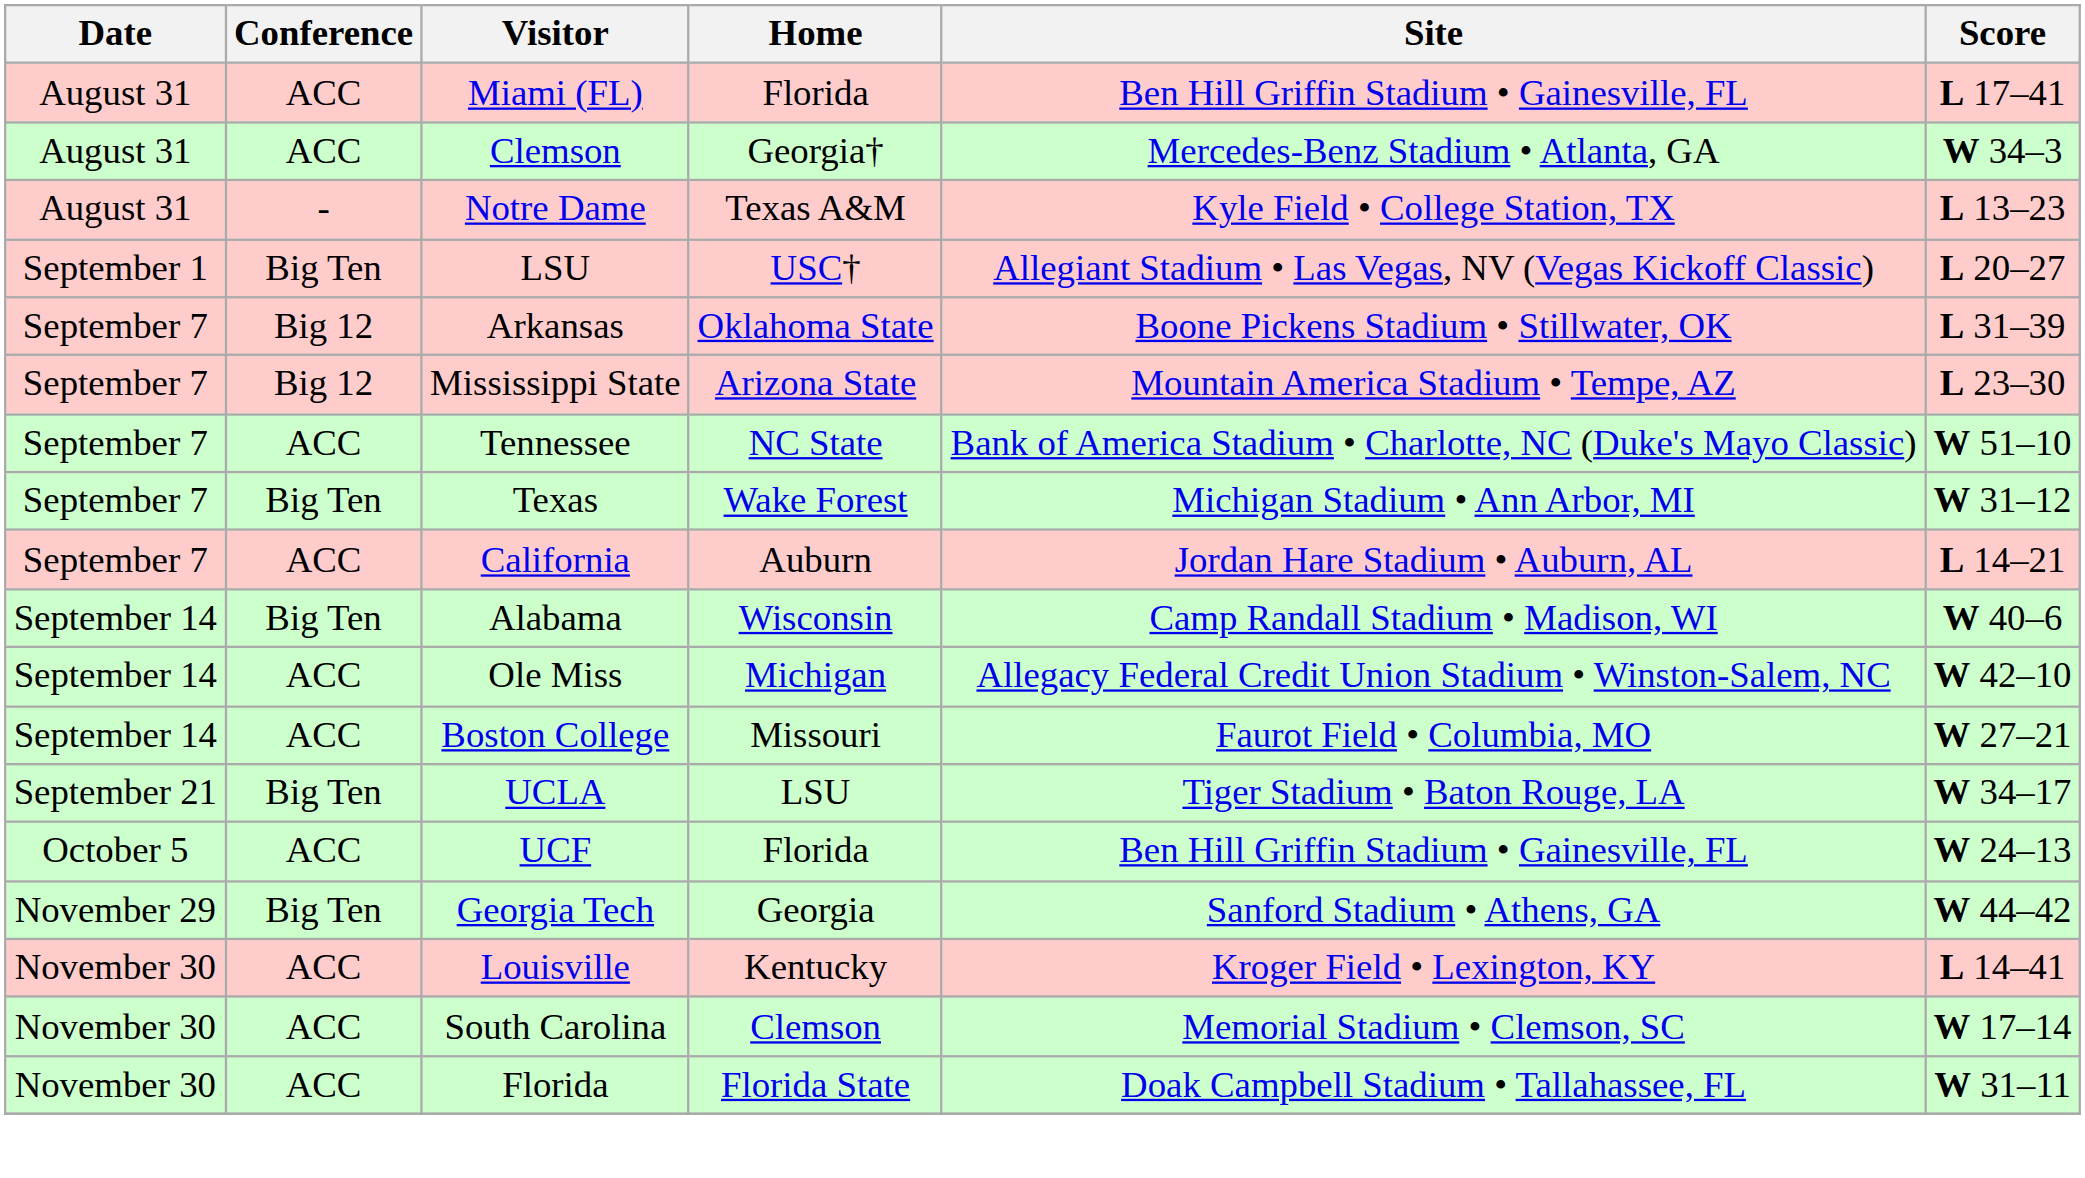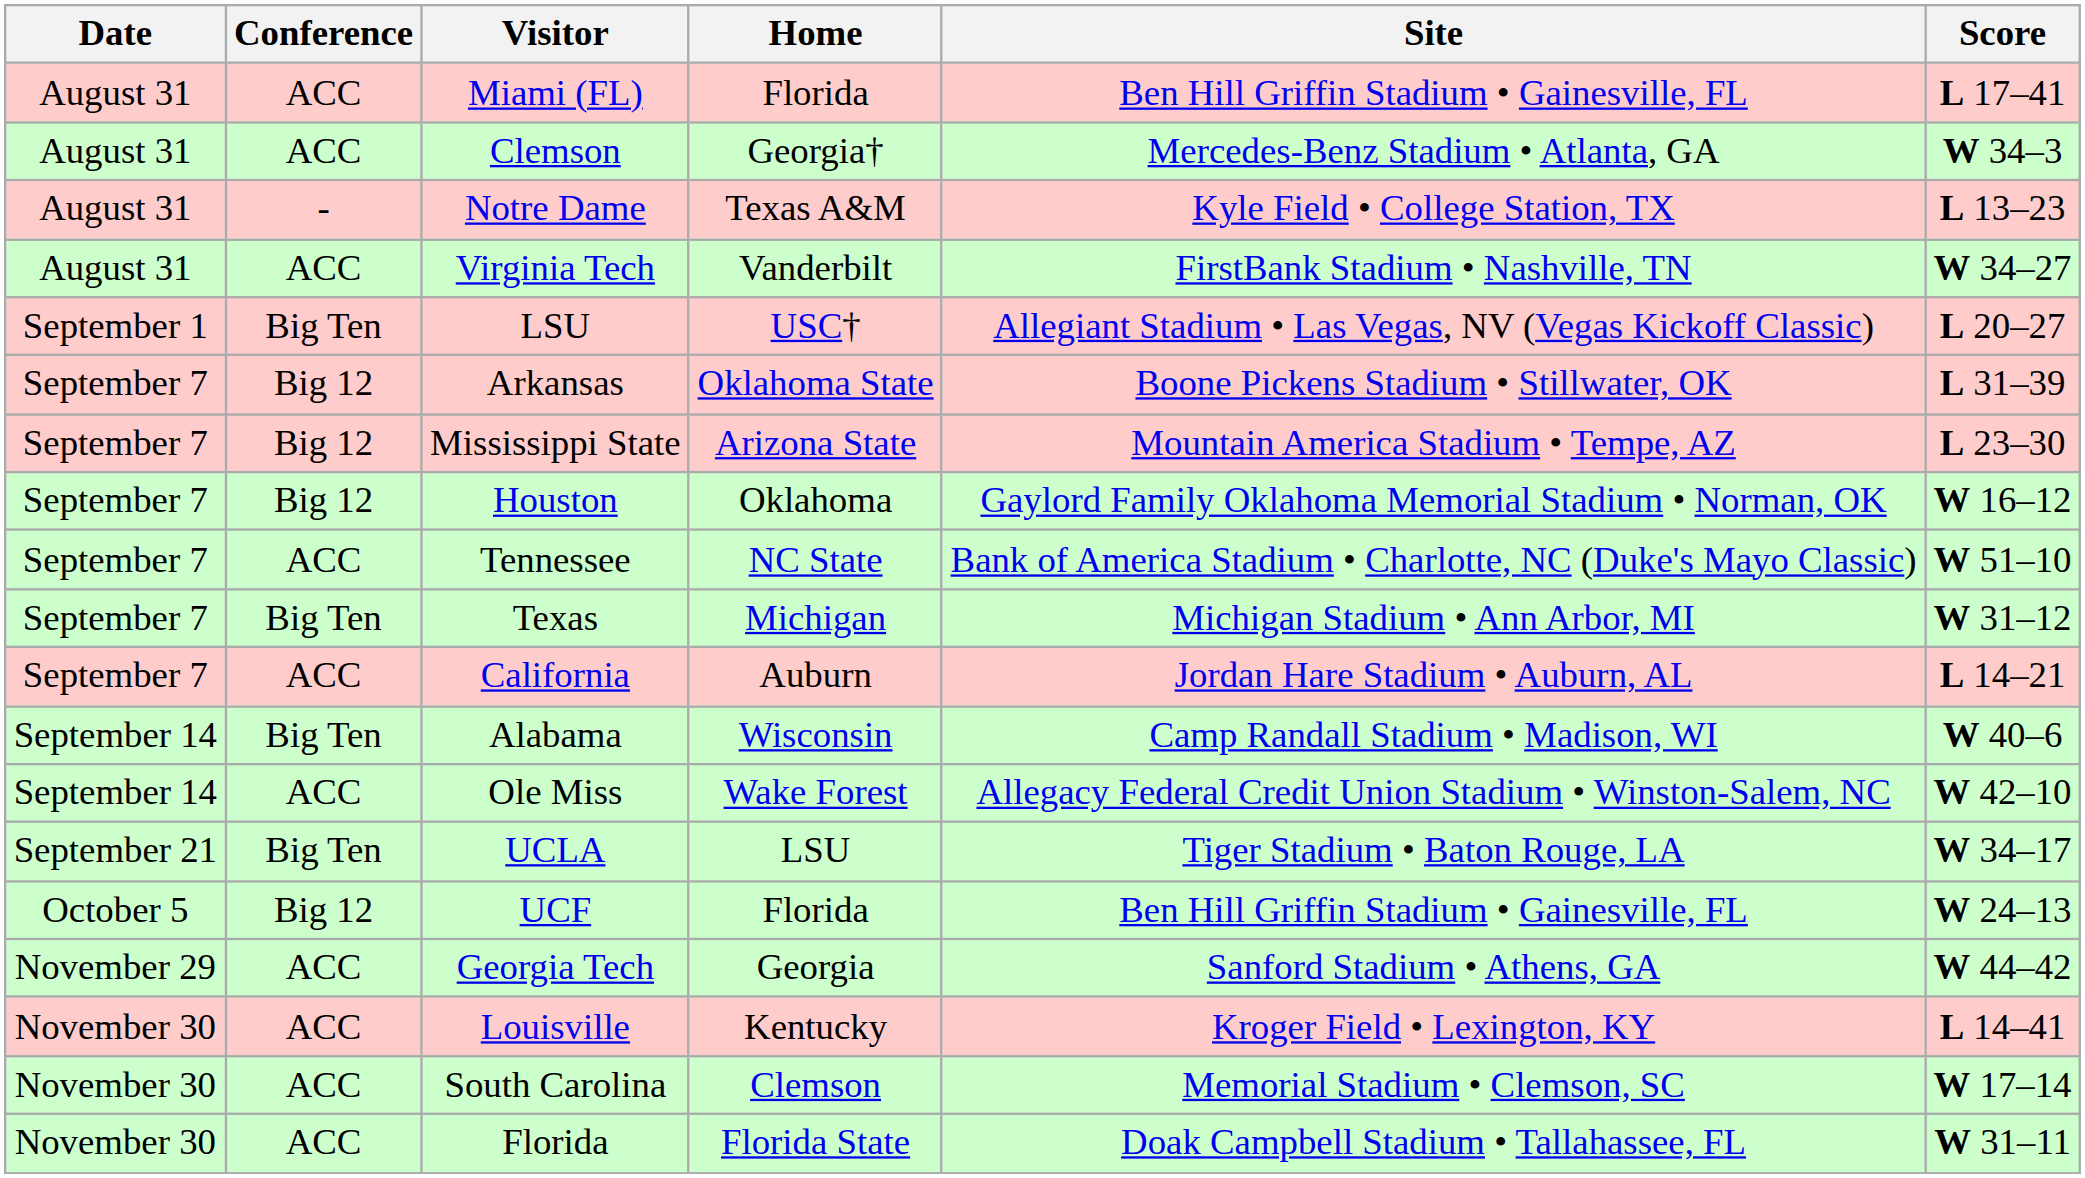+ row: August 31 | ACC | Virginia Tech | Vanderbilt | FirstBank Stadium • Nashville, TN | W 34–27
+ row: September 7 | Big 12 | Houston | Oklahoma | Gaylord Family Oklahoma Memorial Stadium • Norman, OK | W 16–12
Texas | Home: Wake Forest -> Michigan
Ole Miss | Home: Michigan -> Wake Forest
- row: September 14 | ACC | Boston College | Missouri | Faurot Field • Columbia, MO | W 27–21
UCF | Conference: ACC -> Big 12
Georgia Tech | Conference: Big Ten -> ACC
